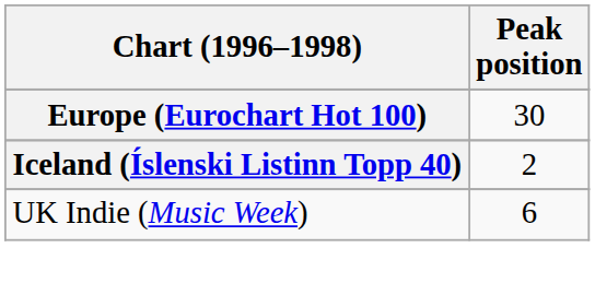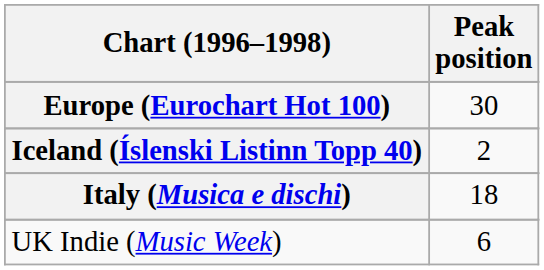+ row: Italy (Musica e dischi) | 18
